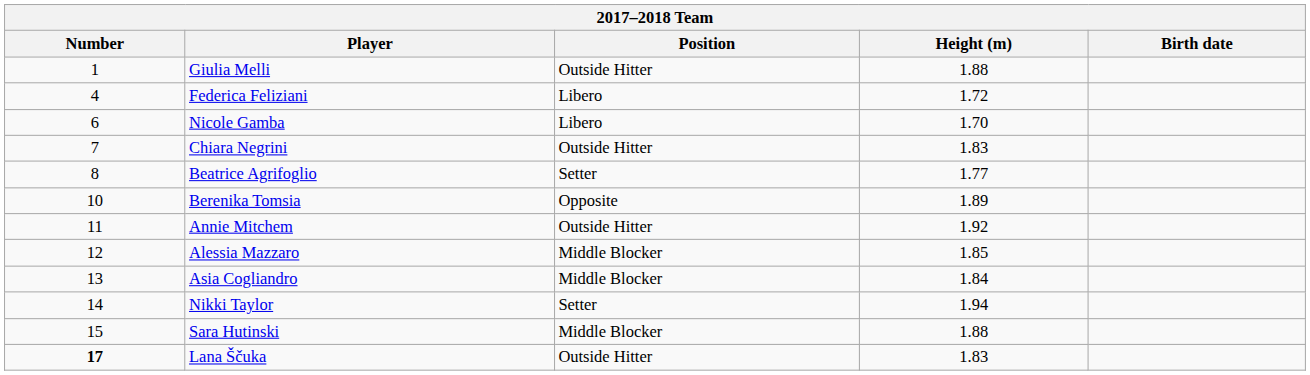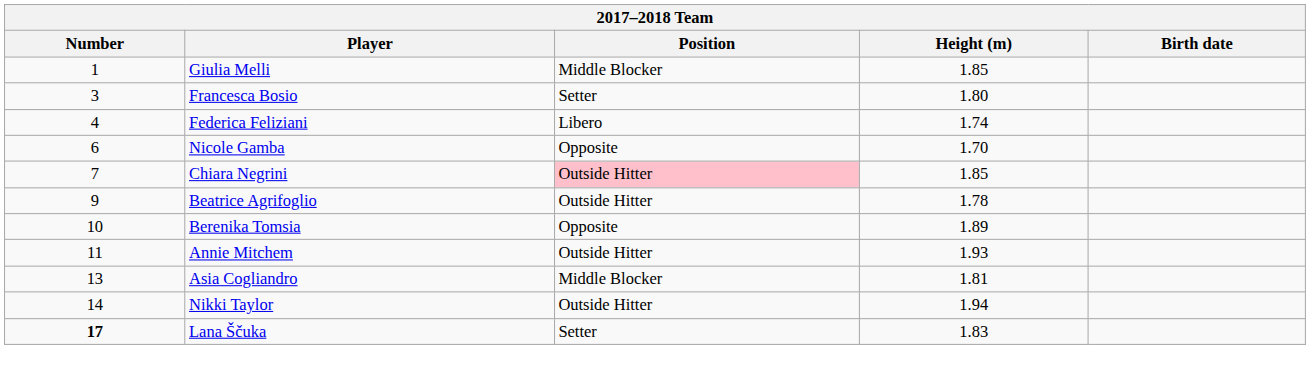Giulia Melli | Position: Outside Hitter -> Middle Blocker
Giulia Melli | Height (m): 1.88 -> 1.85
+ row: 3 | Francesca Bosio | Setter | 1.80
Federica Feliziani | Height (m): 1.72 -> 1.74
Nicole Gamba | Position: Libero -> Opposite
Chiara Negrini | Position: no background -> pink background
Chiara Negrini | Height (m): 1.83 -> 1.85
Beatrice Agrifoglio | Number: 8 -> 9
Beatrice Agrifoglio | Position: Setter -> Outside Hitter
Beatrice Agrifoglio | Height (m): 1.77 -> 1.78
Annie Mitchem | Height (m): 1.92 -> 1.93
- row: 12 | Alessia Mazzaro | Middle Blocker | 1.85
Asia Cogliandro | Height (m): 1.84 -> 1.81
Nikki Taylor | Position: Setter -> Outside Hitter
- row: 15 | Sara Hutinski | Middle Blocker | 1.88
Lana Ščuka | Position: Outside Hitter -> Setter
